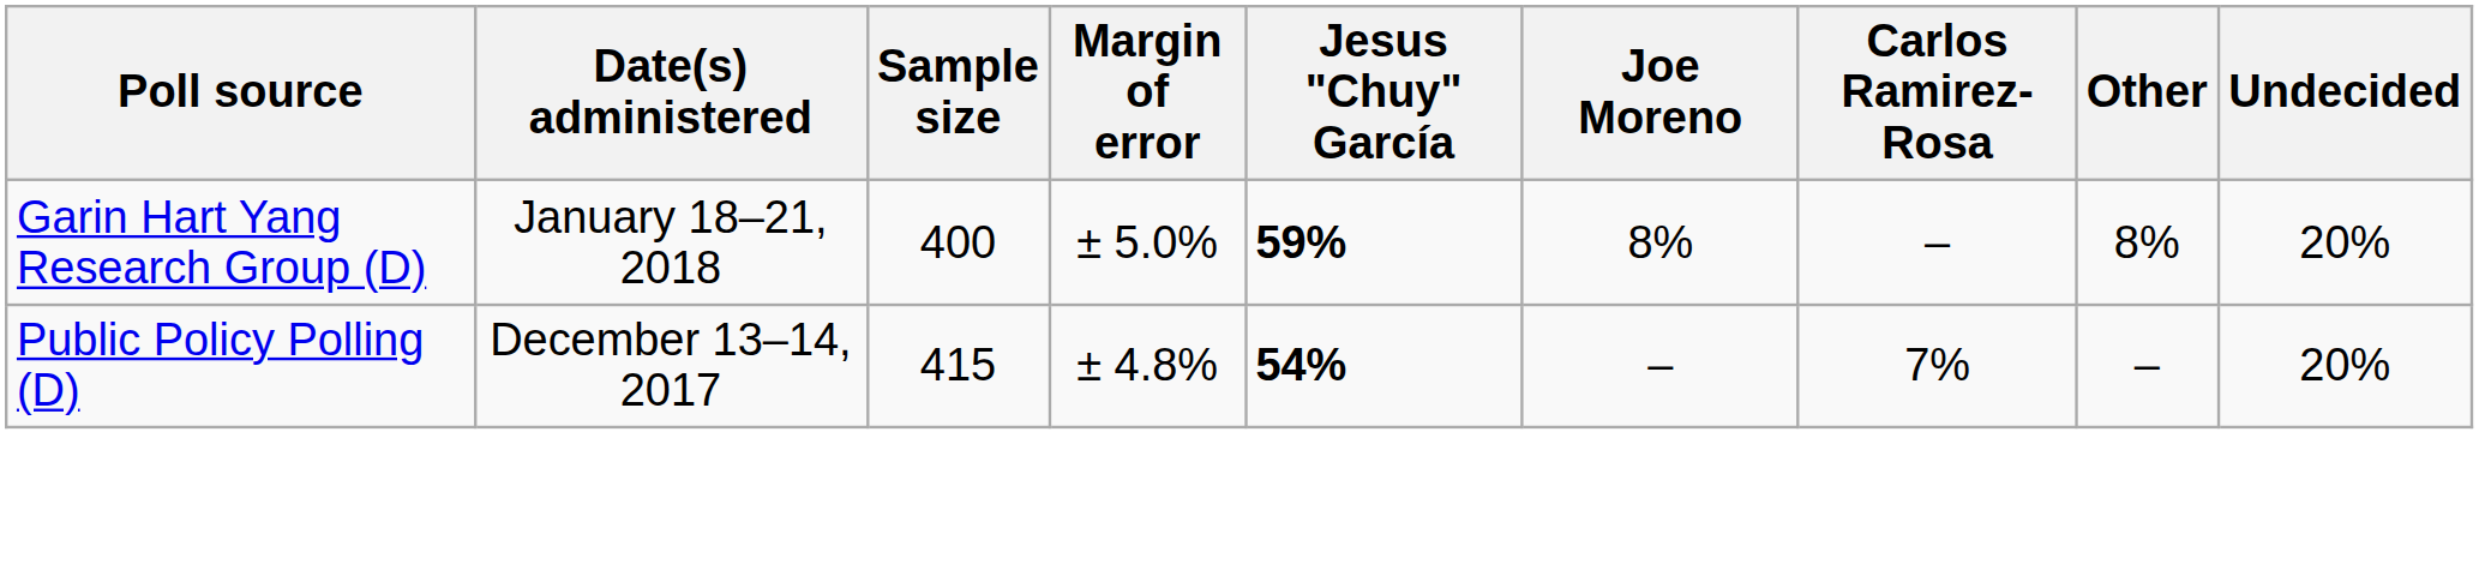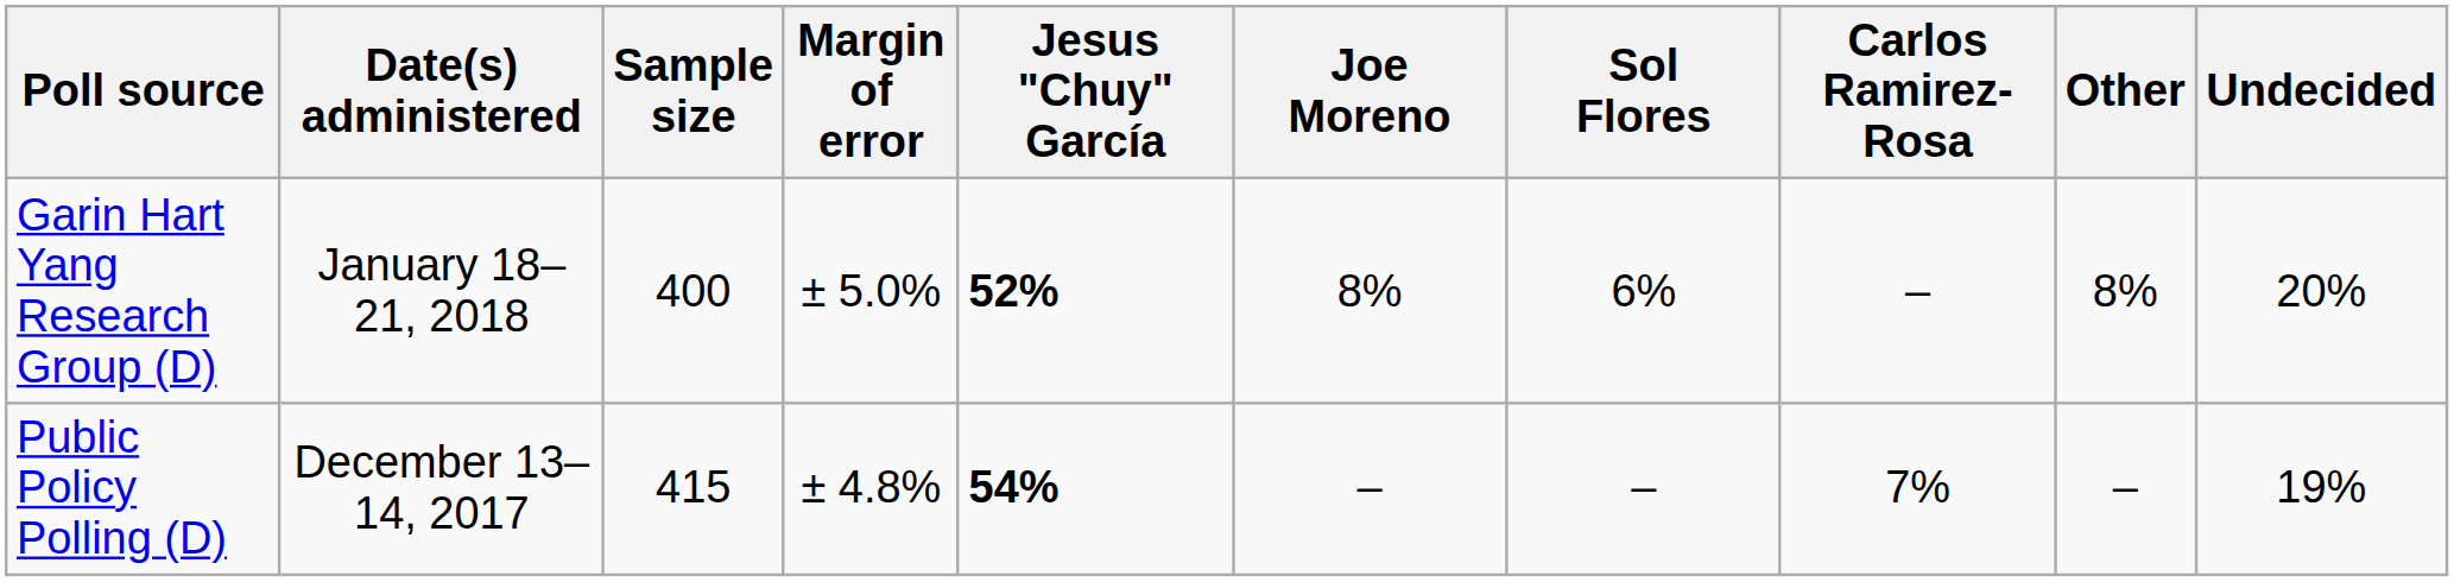+ column: Sol Flores | 6% | –
Garin Hart Yang Research Group (D) | Jesus "Chuy" García: 59% -> 52%
Public Policy Polling (D) | Undecided: 20% -> 19%
